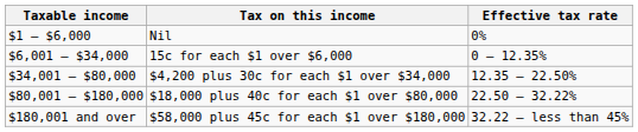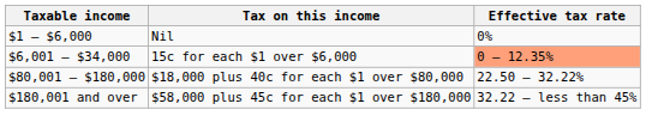15c for each $1 over $6,000 | Effective tax rate: no background -> lightsalmon background
- row: $34,001 – $80,000 | $4,200 plus 30c for each $1 over $34,000 | 12.35 – 22.50%
